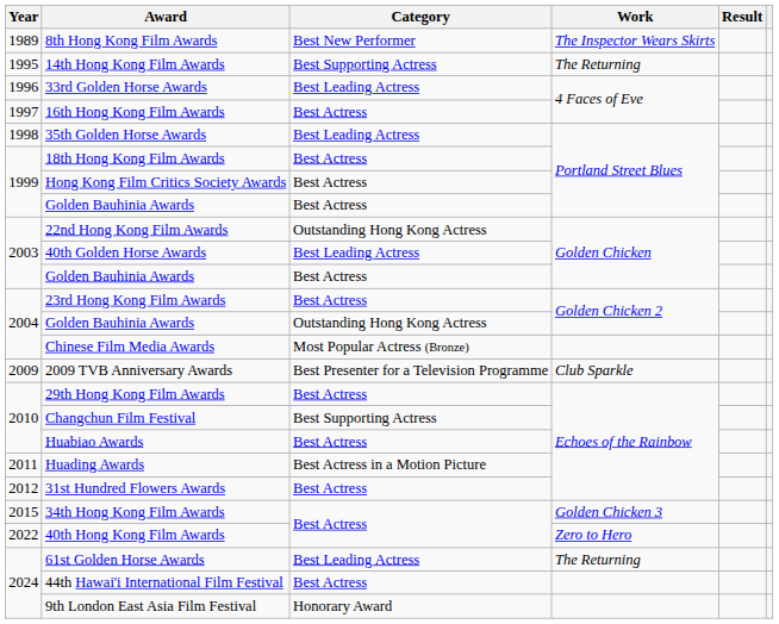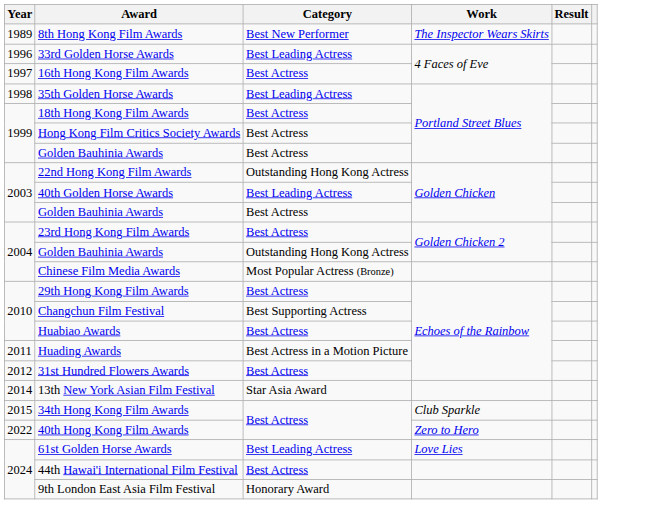- row: 1995 | 14th Hong Kong Film Awards | Best Supporting Actress | The Returning
- row: 2009 | 2009 TVB Anniversary Awards | Best Presenter for a Television Programme | Club Sparkle
+ row: 2014 | 13th New York Asian Film Festival | Star Asia Award
34th Hong Kong Film Awards | Work: Golden Chicken 3 -> Club Sparkle
61st Golden Horse Awards | Work: The Returning -> Love Lies
